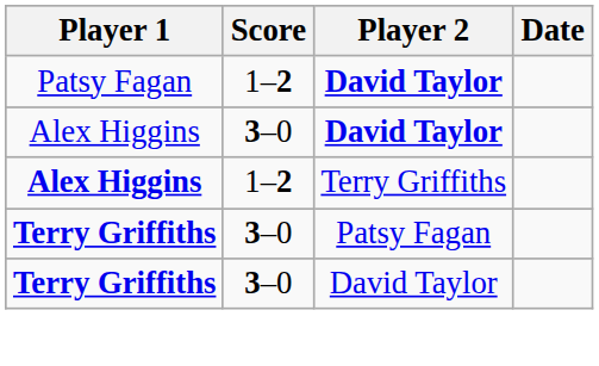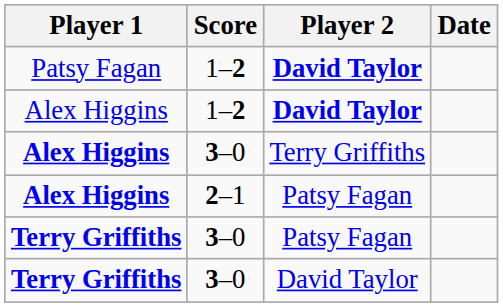Alex Higgins / David Taylor | Score: 3–0 -> 1–2
Alex Higgins / Terry Griffiths | Score: 1–2 -> 3–0
+ row: Alex Higgins | 2–1 | Patsy Fagan
